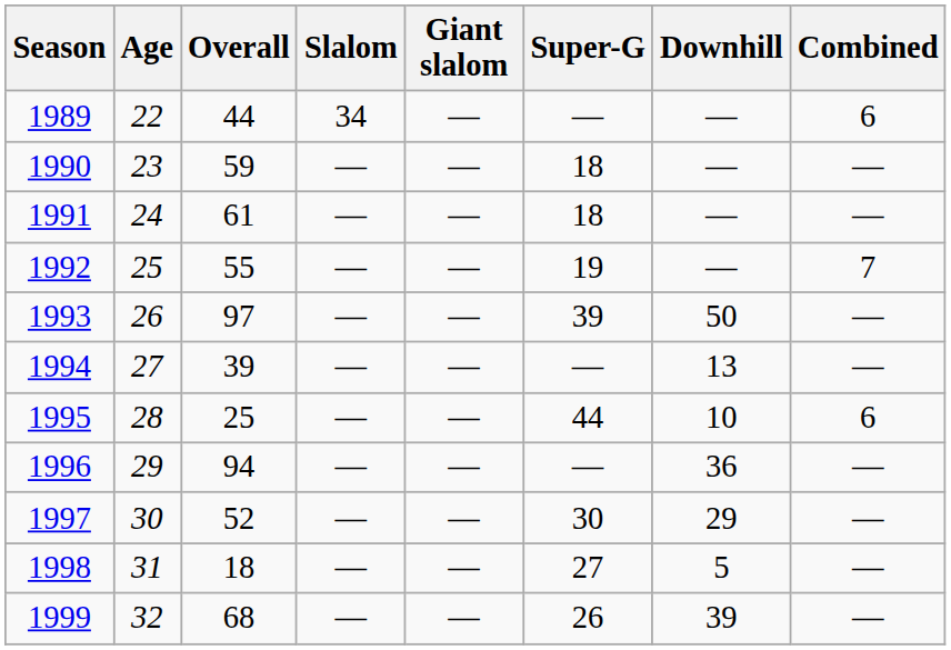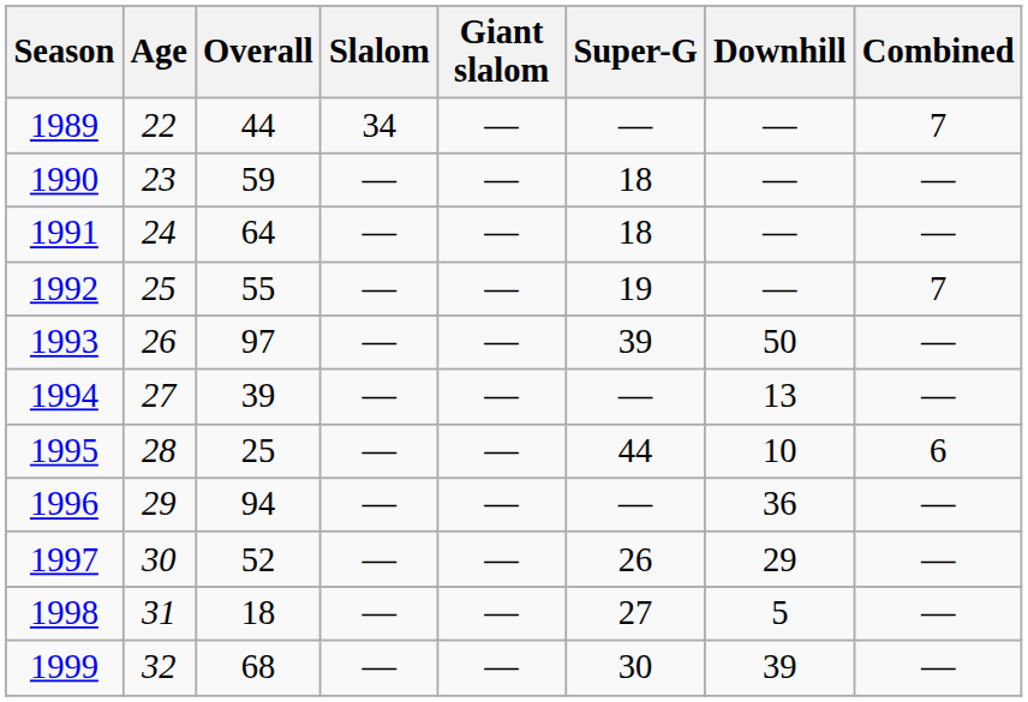1989 | Combined: 6 -> 7
1991 | Overall: 61 -> 64
1997 | Super-G: 30 -> 26
1999 | Super-G: 26 -> 30
